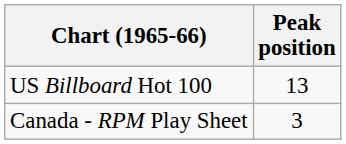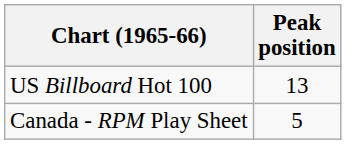Canada - RPM Play Sheet | Peak position: 3 -> 5
